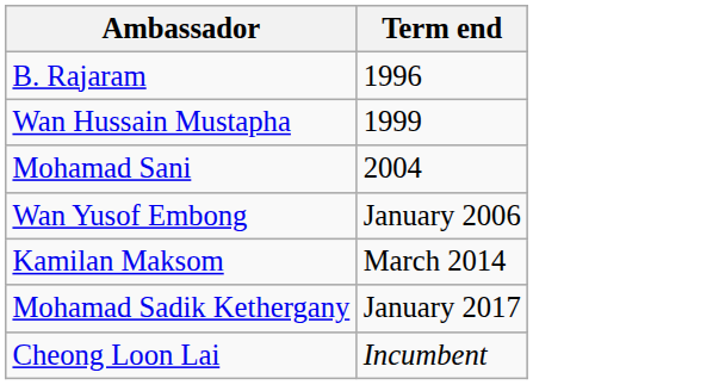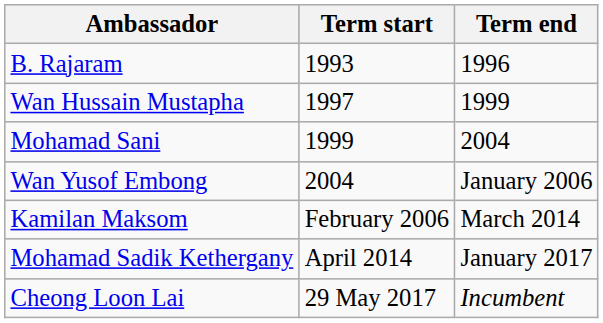+ column: Term start | 1993 | 1997 | 1999 | 2004 | February 2006 | April 2014 | 29 May 2017
